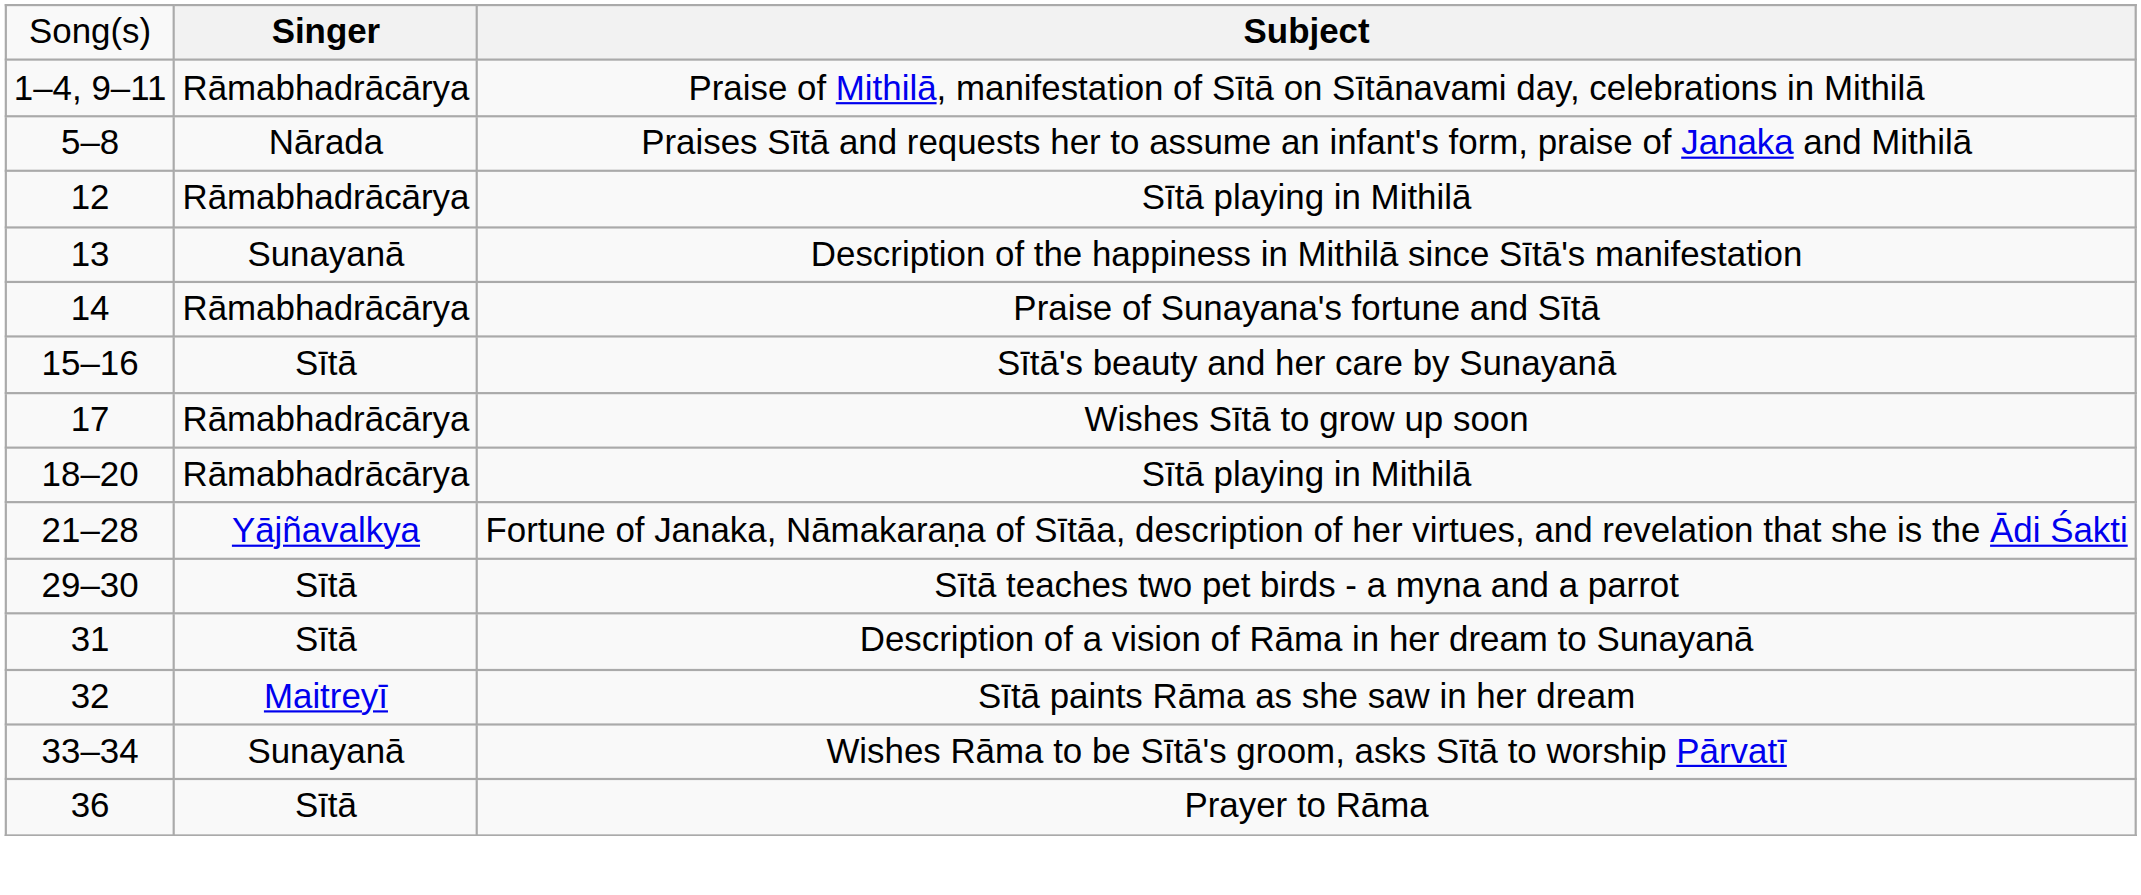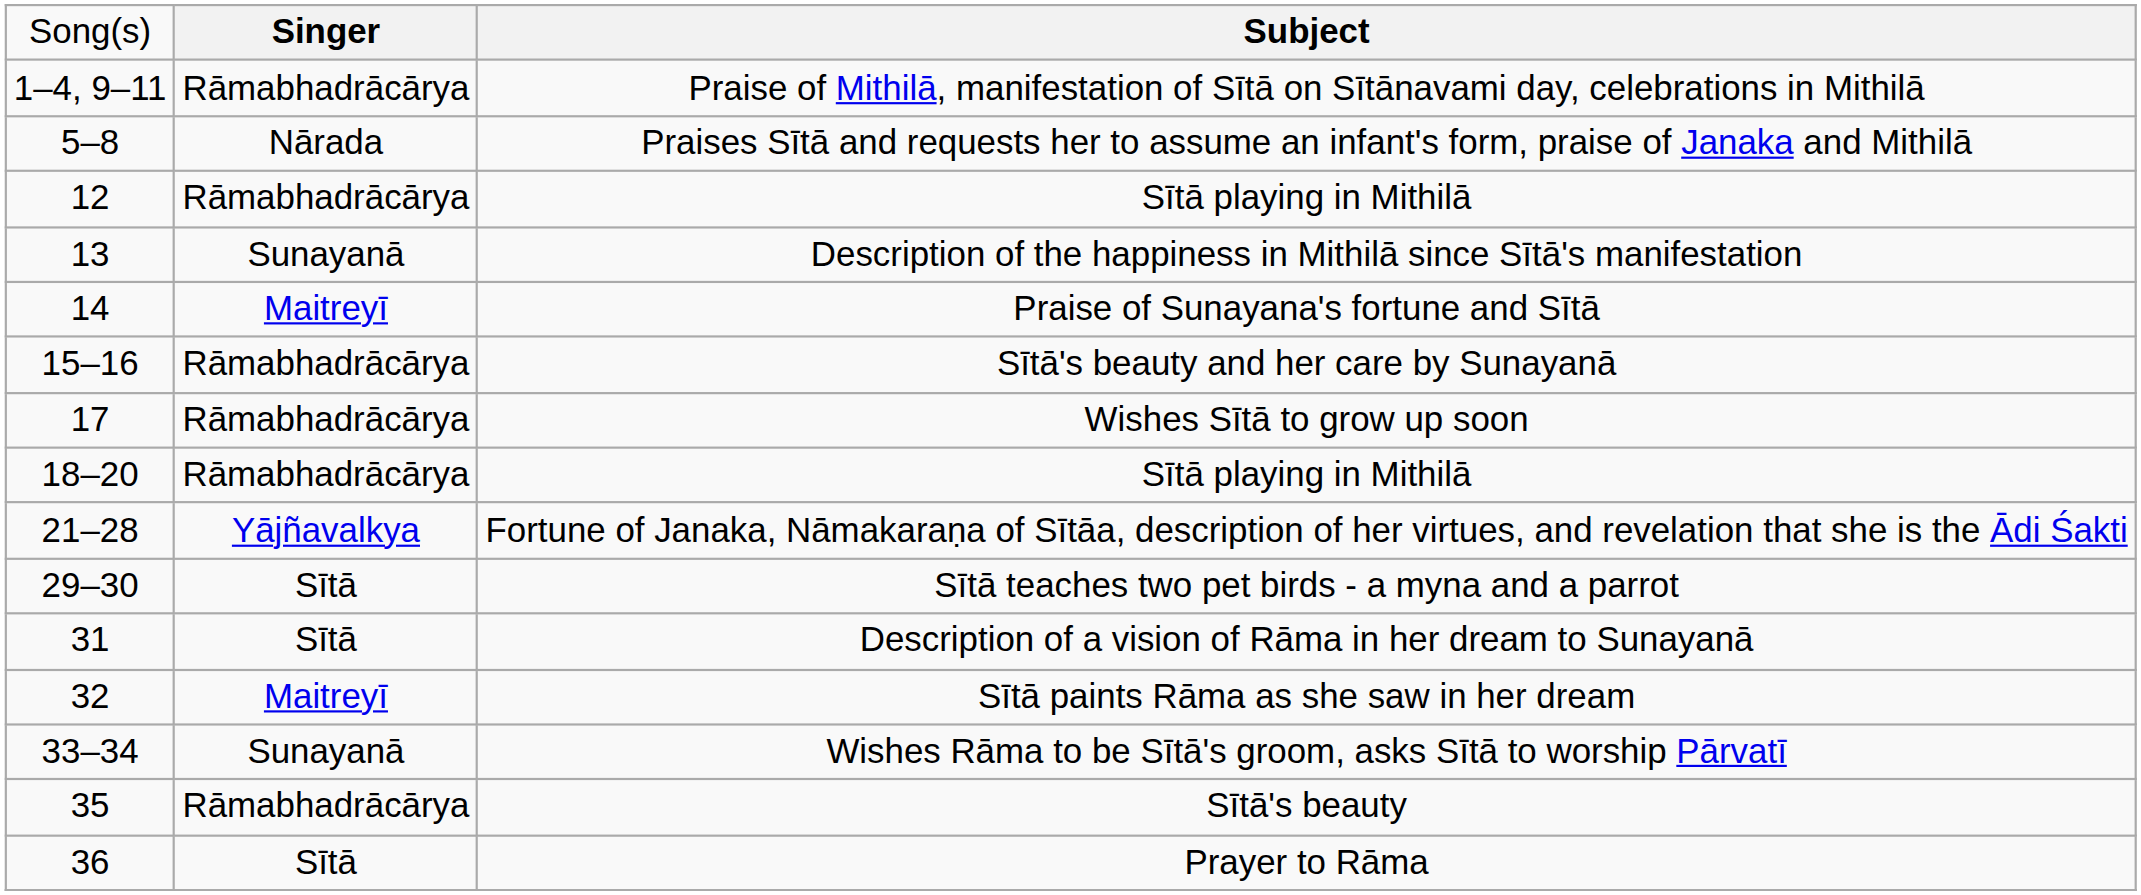Praise of Sunayana's fortune and Sītā | column 2: Rāmabhadrācārya -> Maitreyī
Sītā's beauty and her care by Sunayanā | column 2: Sītā -> Rāmabhadrācārya
+ row: 35 | Rāmabhadrācārya | Sītā's beauty
